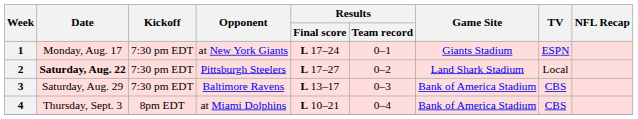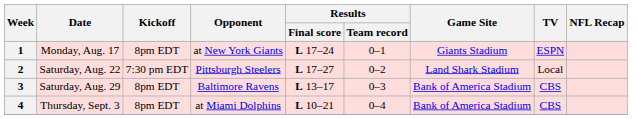1 | Kickoff: 7:30 pm EDT -> 8pm EDT
2 | Date: bold -> normal
3 | Kickoff: 7:30 pm EDT -> 8pm EDT
